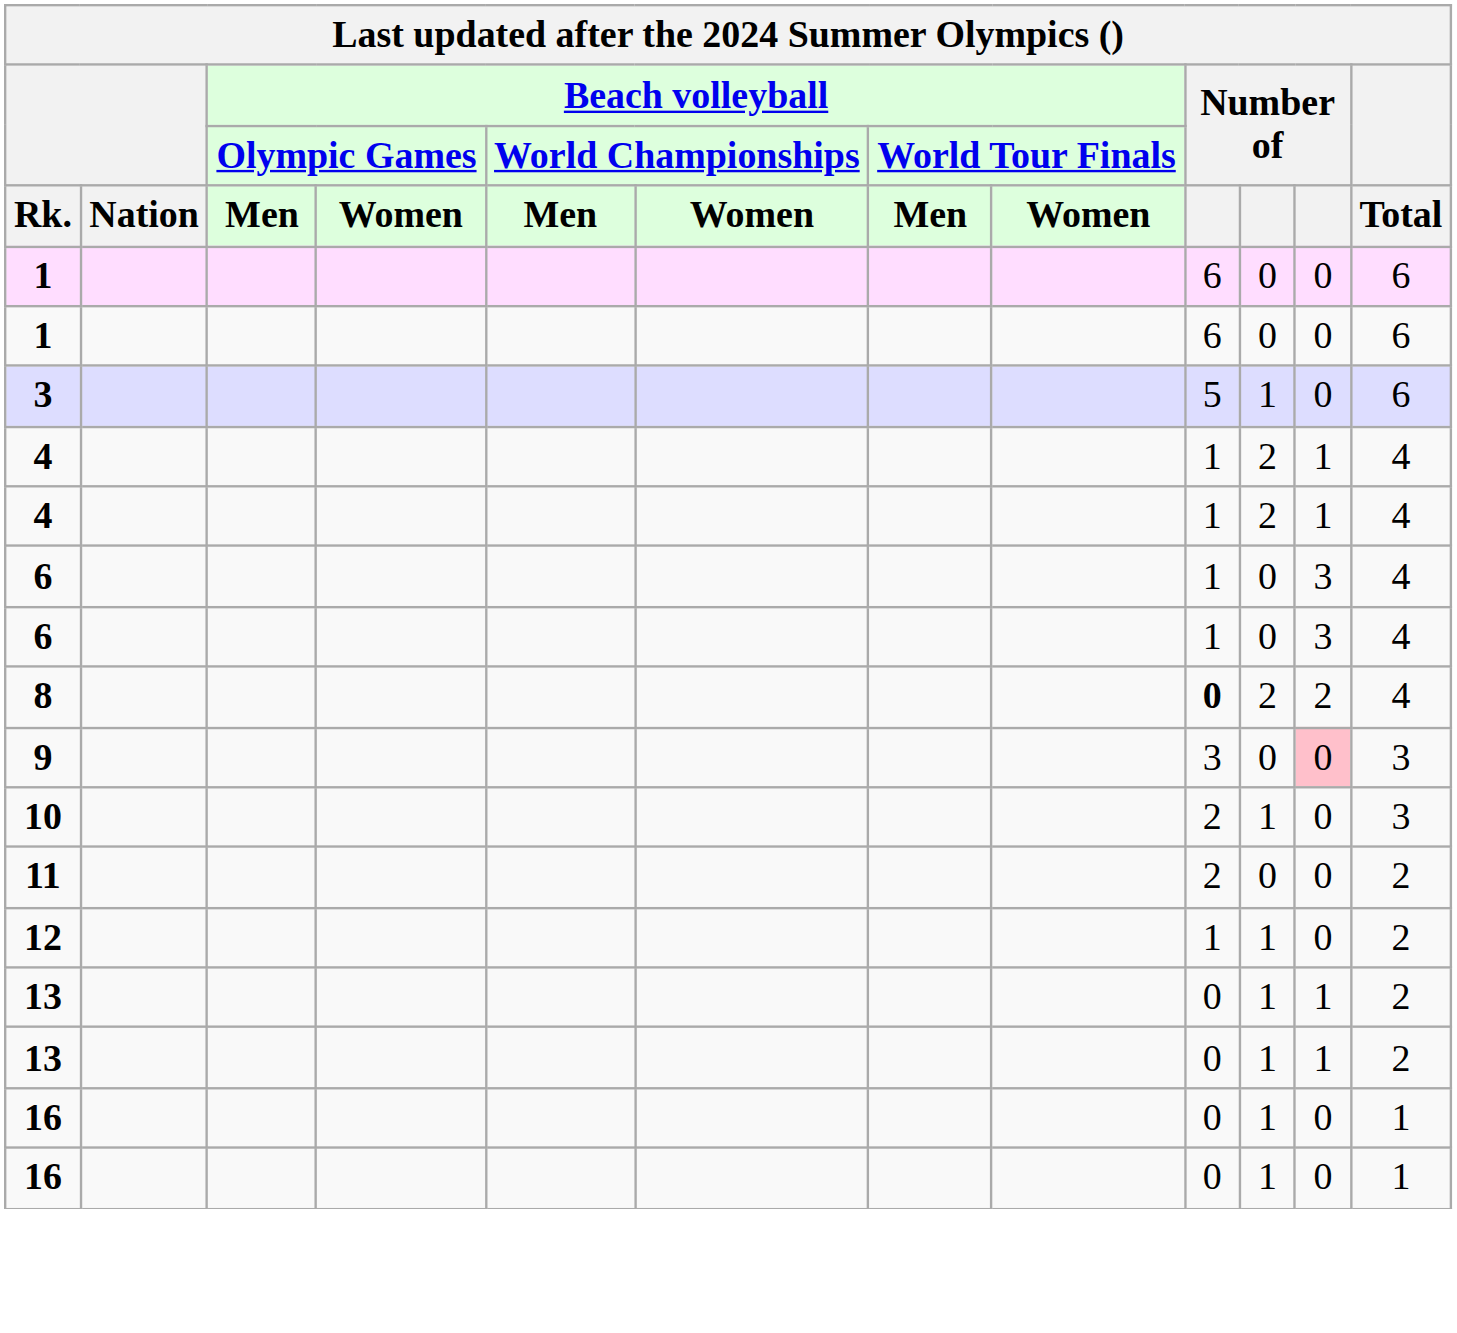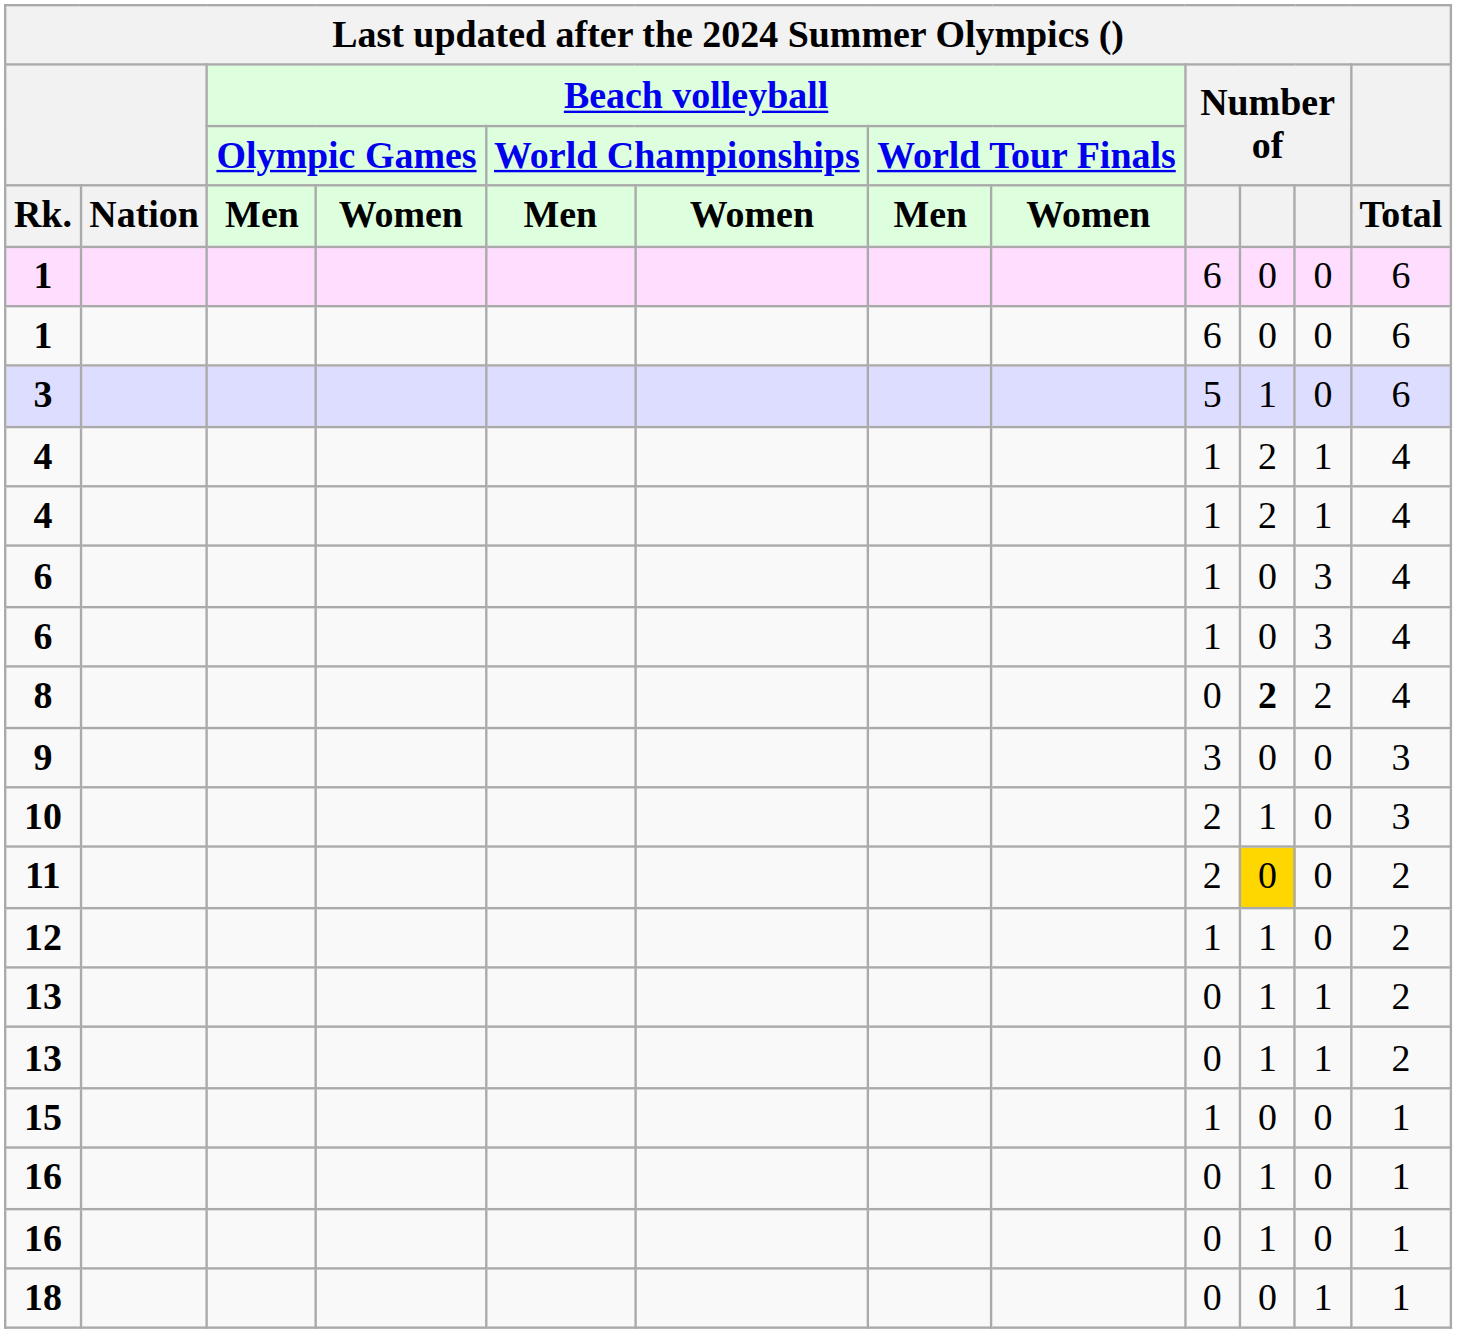8 | column 9: bold -> normal
8 | column 10: normal -> bold
9 | column 11: pink background -> no background
11 | column 10: no background -> gold background
+ row: 15 | 1 | 0 | 0 | 1
+ row: 18 | 0 | 0 | 1 | 1
